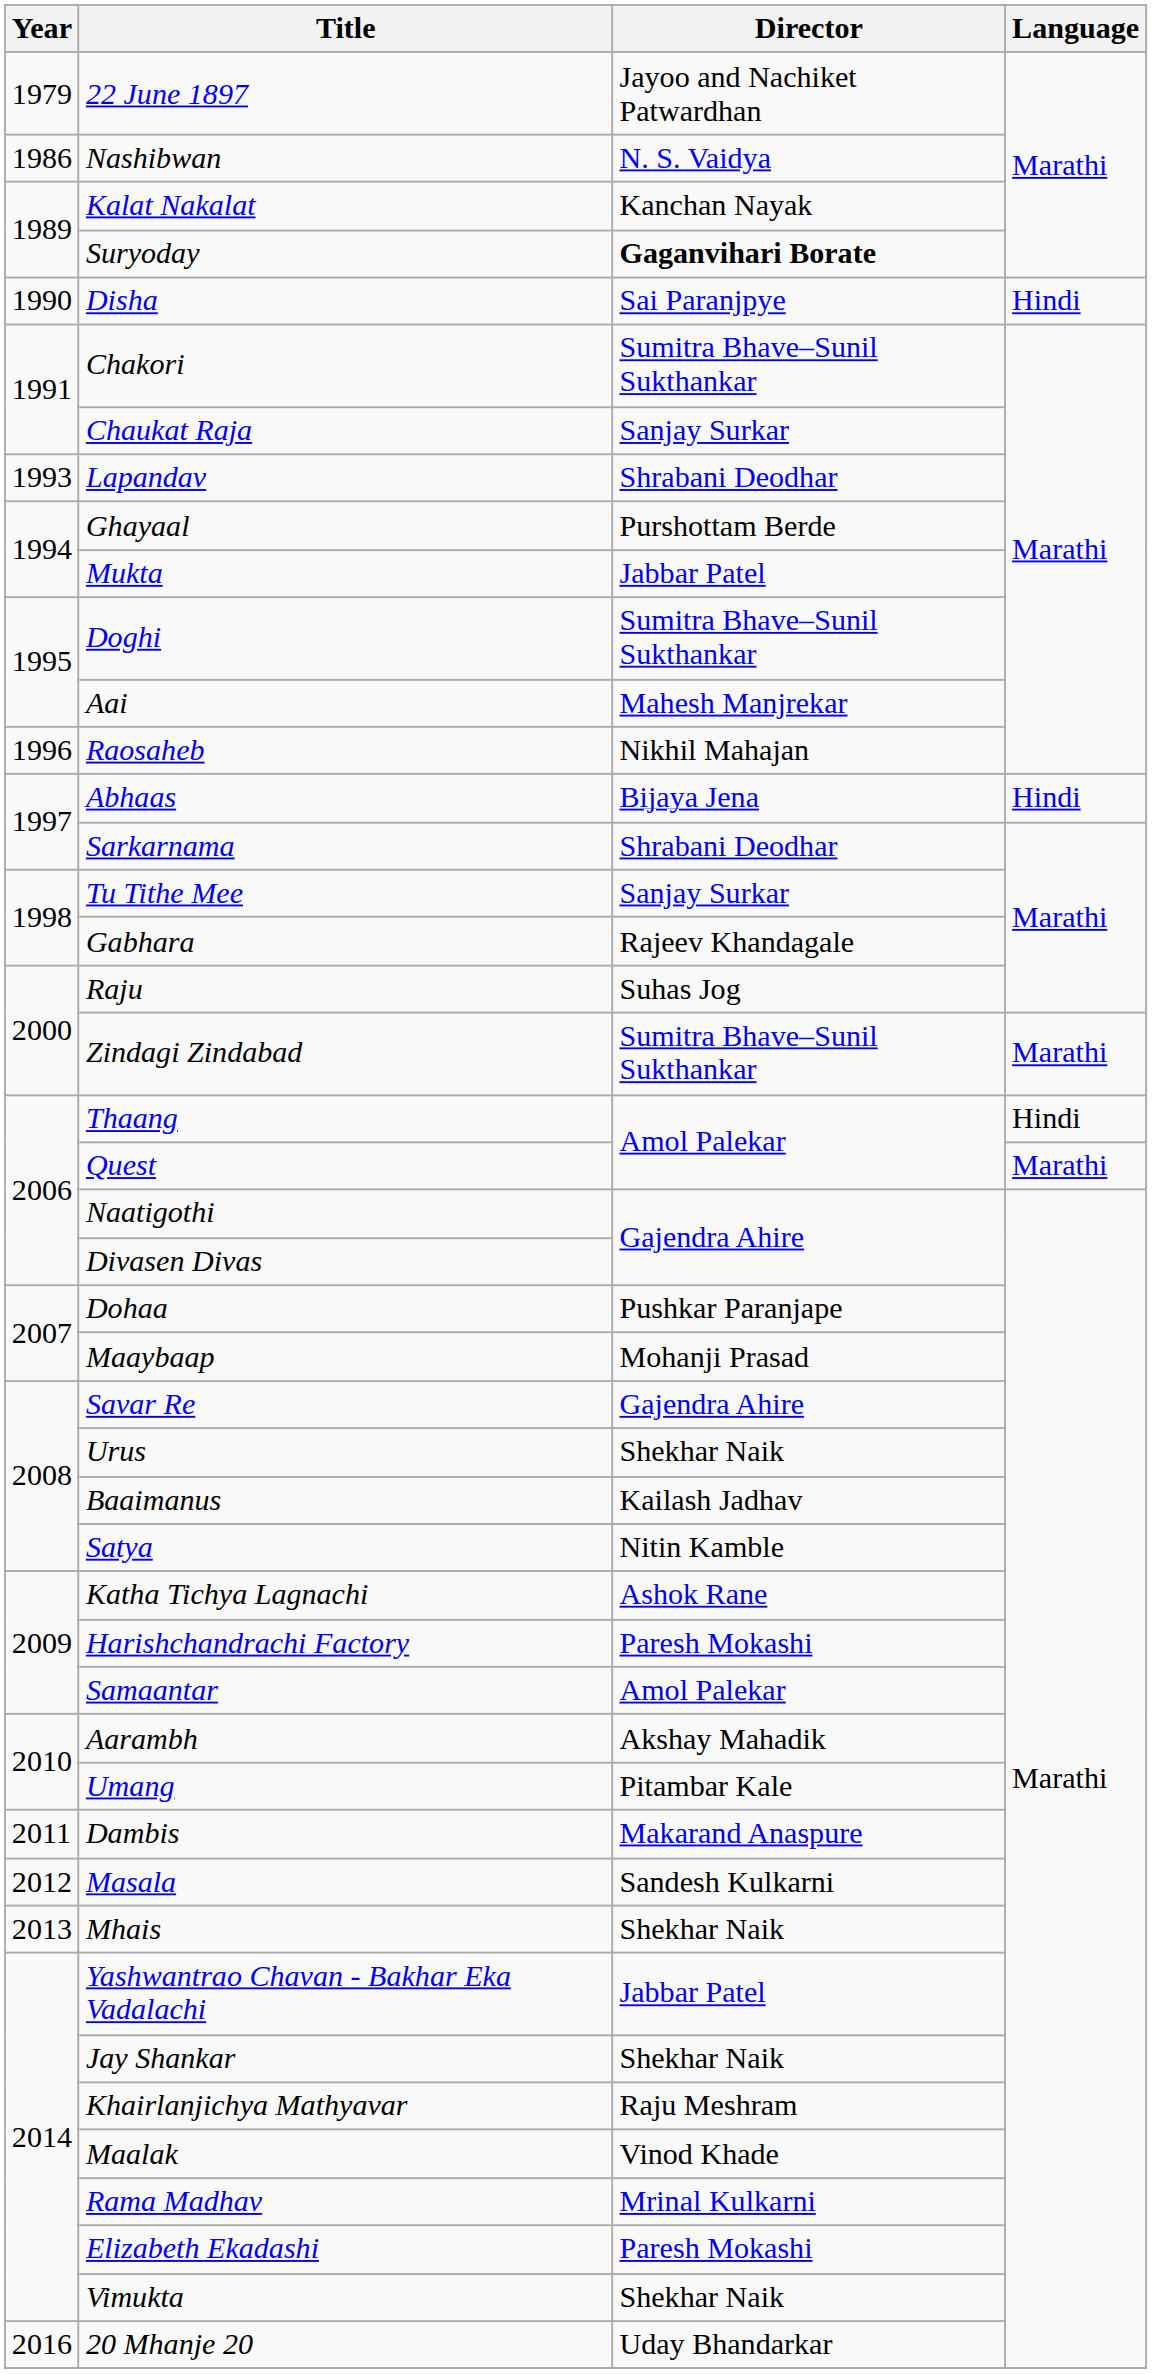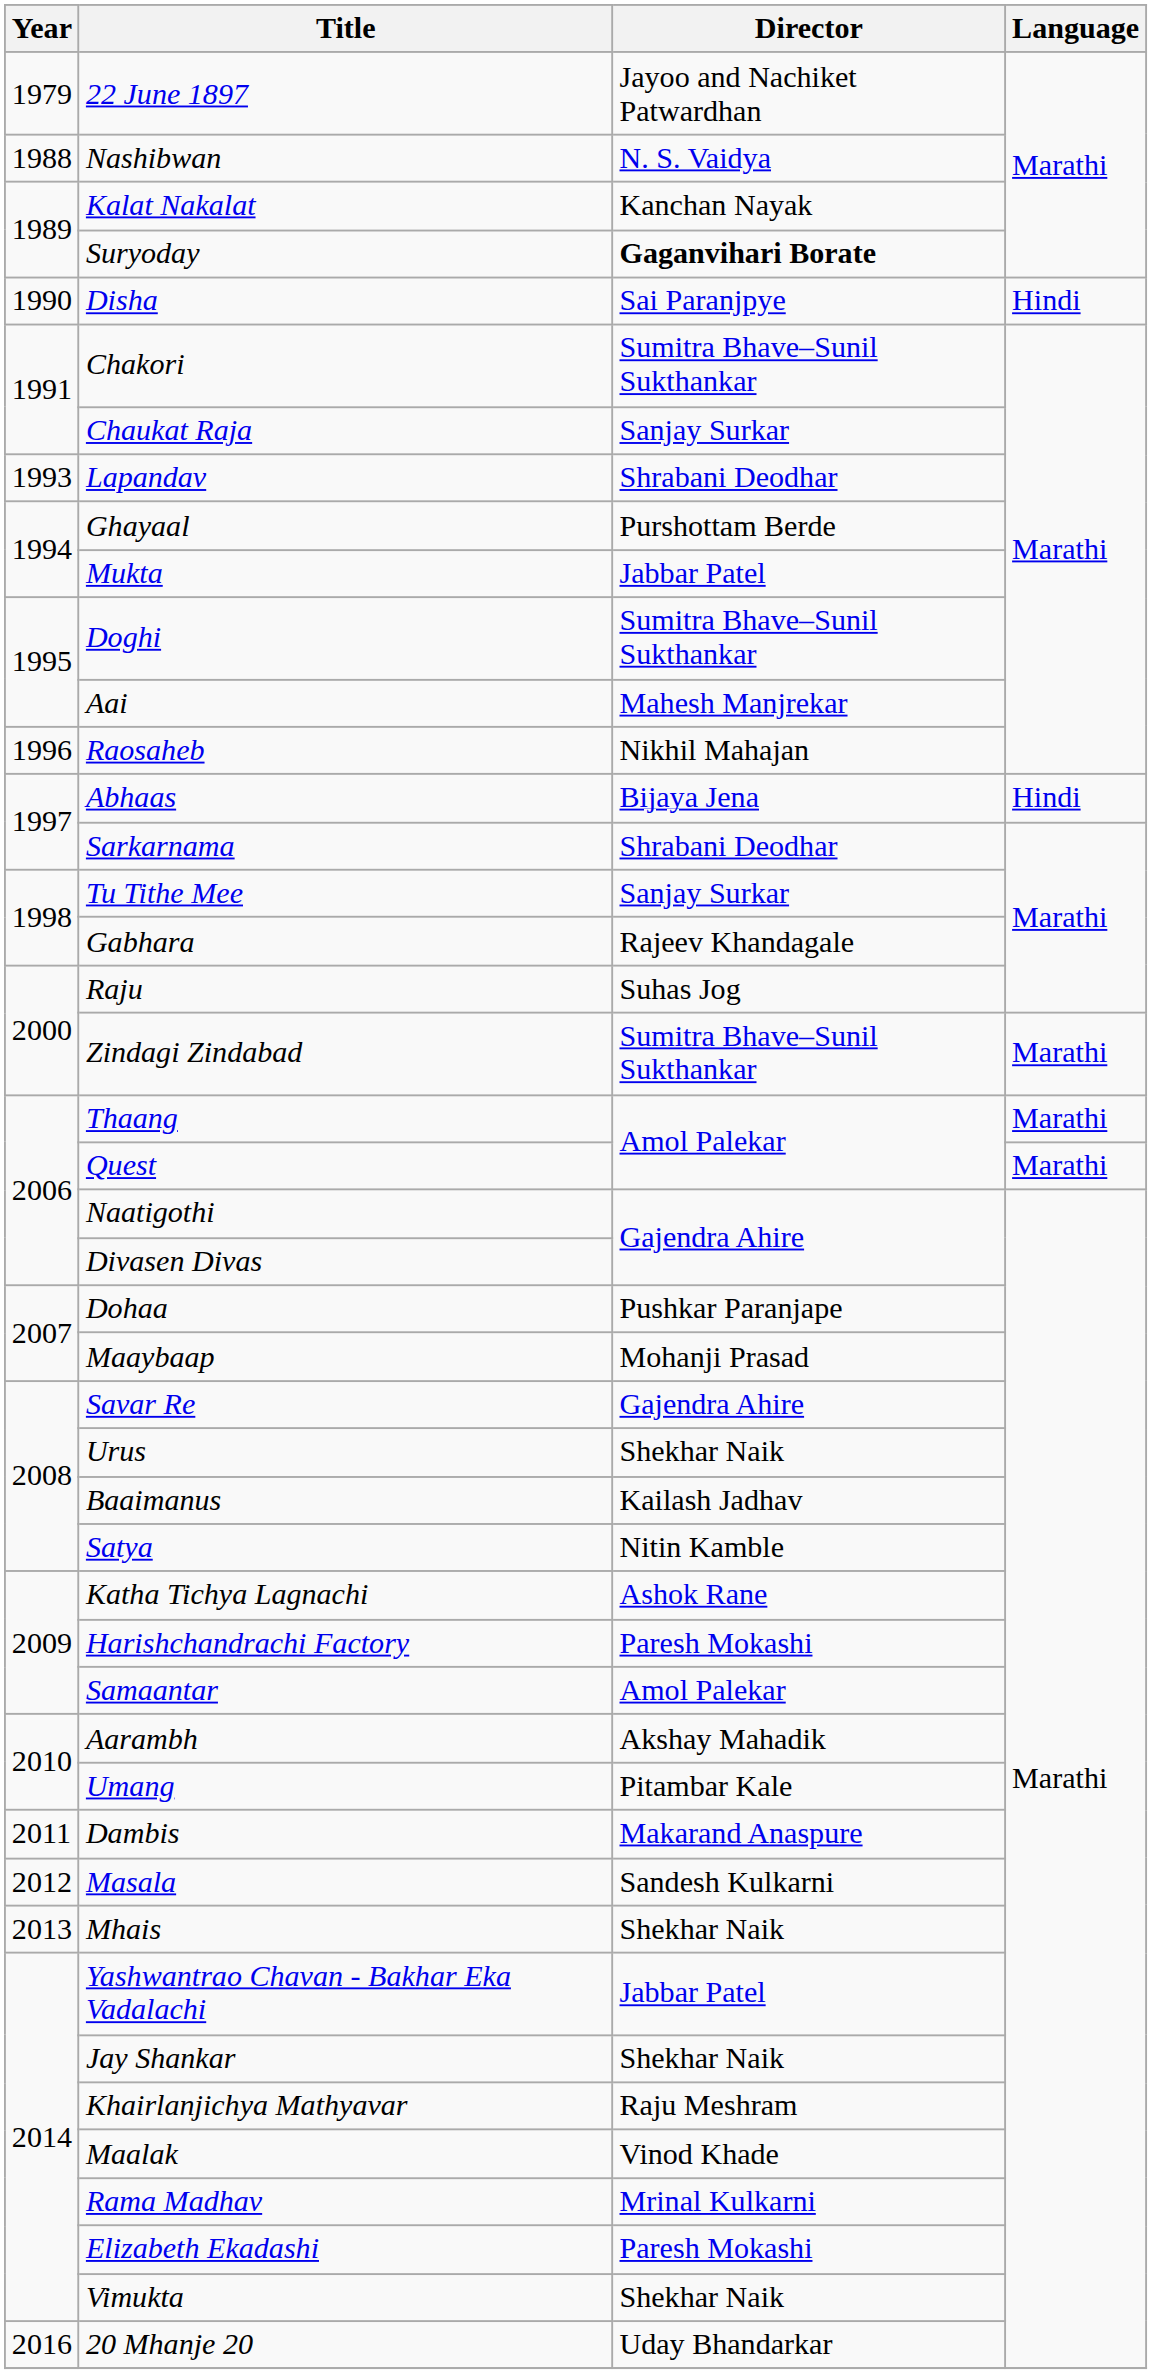Nashibwan | Year: 1986 -> 1988
Thaang | Language: Hindi -> Marathi
